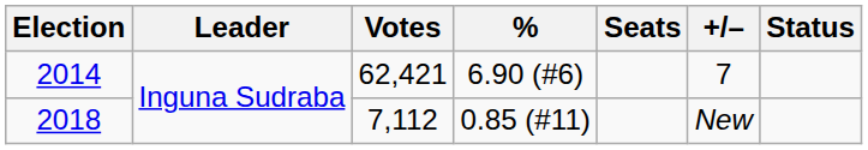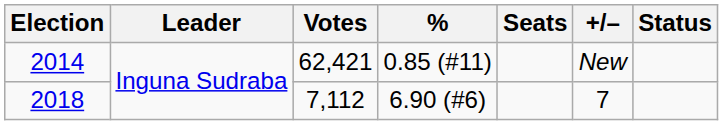2014 | %: 6.90 (#6) -> 0.85 (#11)
2014 | +/–: 7 -> New
2018 | %: 0.85 (#11) -> 6.90 (#6)
2018 | +/–: New -> 7
